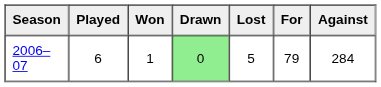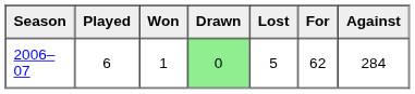2006–07 | For: 79 -> 62
